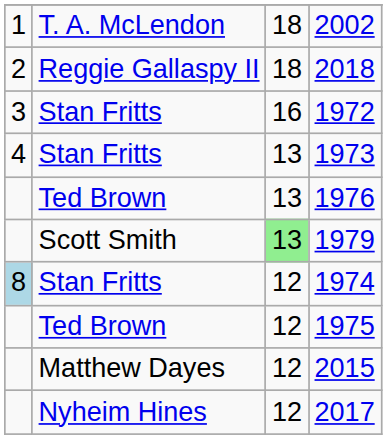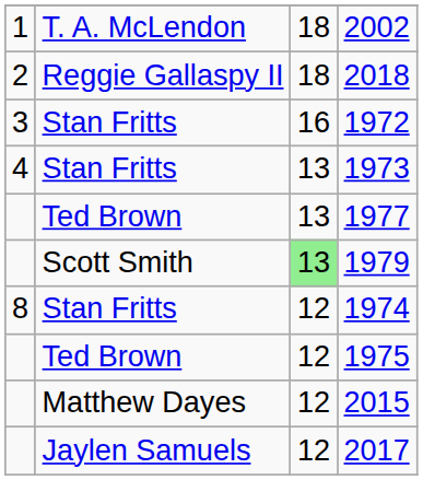- row: Ted Brown | 13 | 1976
+ row: Ted Brown | 13 | 1977
1974 | column 1: lightblue background -> no background
+ row: Jaylen Samuels | 12 | 2017
- row: Nyheim Hines | 12 | 2017
